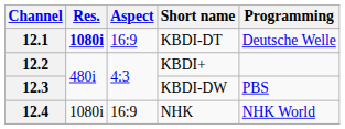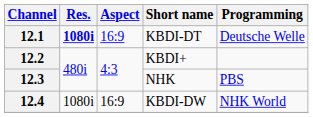12.3 | Short name: KBDI-DW -> NHK
12.4 | Short name: NHK -> KBDI-DW
